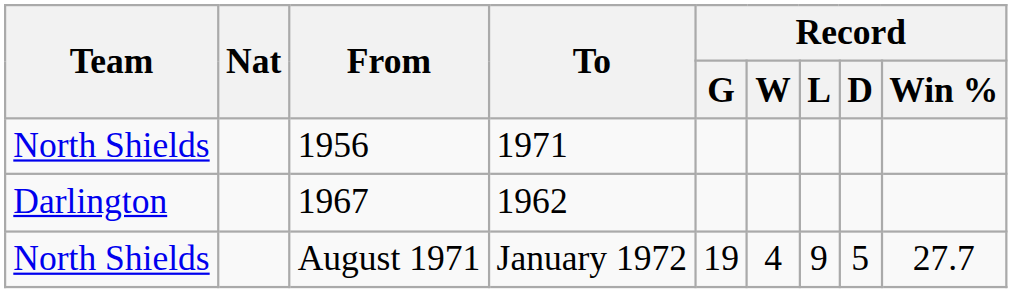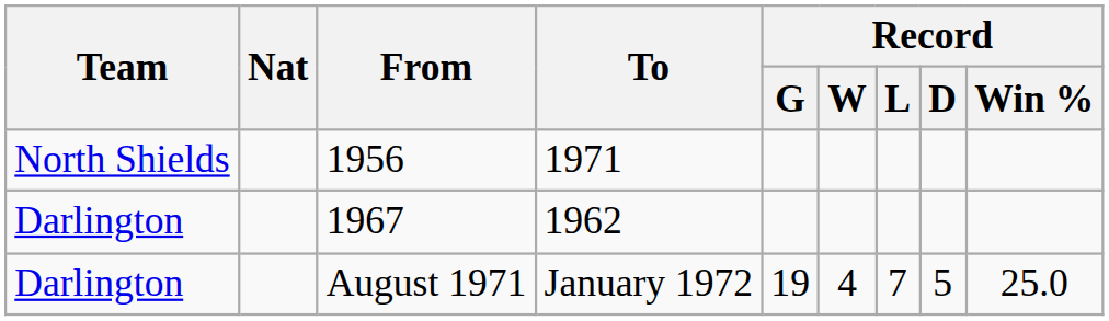August 1971 | Team: North Shields -> Darlington
August 1971 | Record / L: 9 -> 7
August 1971 | Record / Win %: 27.7 -> 25.0
